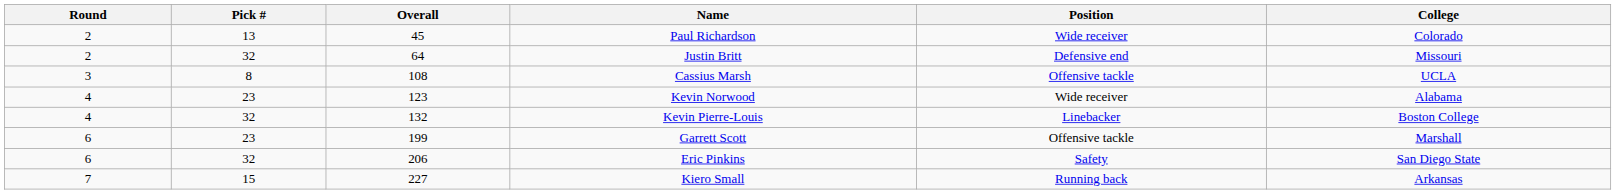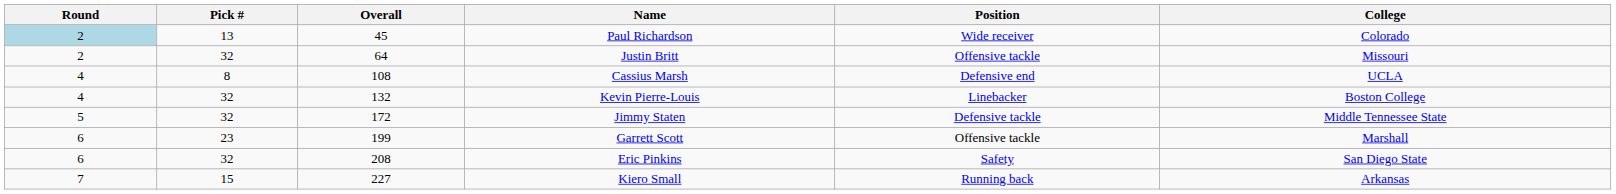Paul Richardson | Round: no background -> lightblue background
Justin Britt | Position: Defensive end -> Offensive tackle
Cassius Marsh | Round: 3 -> 4
Cassius Marsh | Position: Offensive tackle -> Defensive end
- row: 4 | 23 | 123 | Kevin Norwood | Wide receiver | Alabama
+ row: 5 | 32 | 172 | Jimmy Staten | Defensive tackle | Middle Tennessee State
Eric Pinkins | Overall: 206 -> 208
